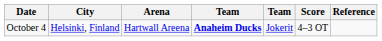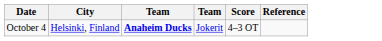- column: Arena | Hartwall Areena
